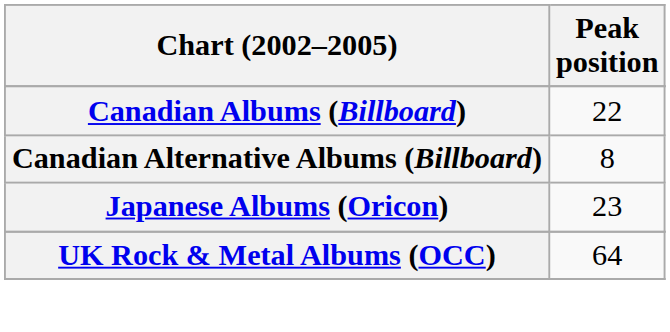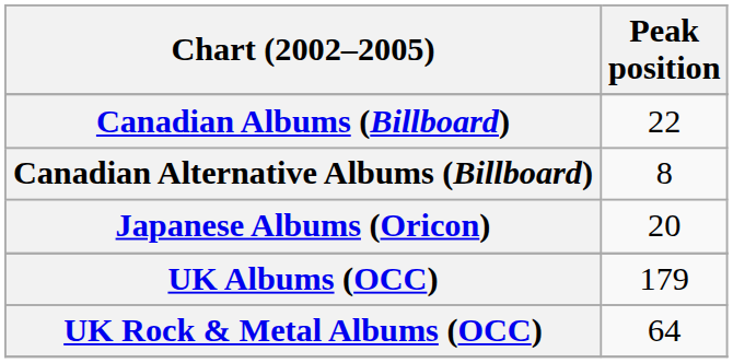Japanese Albums (Oricon) | Peak position: 23 -> 20
+ row: UK Albums (OCC) | 179
